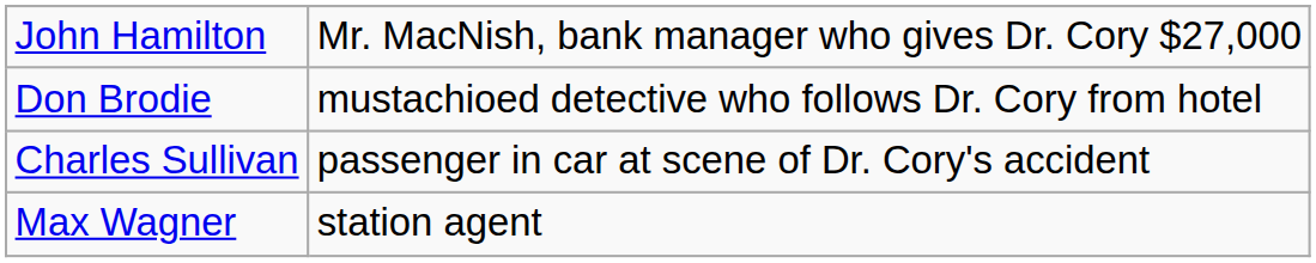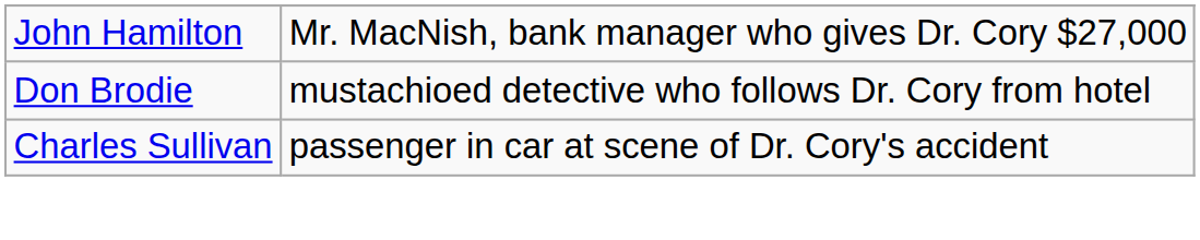- row: Max Wagner | station agent
